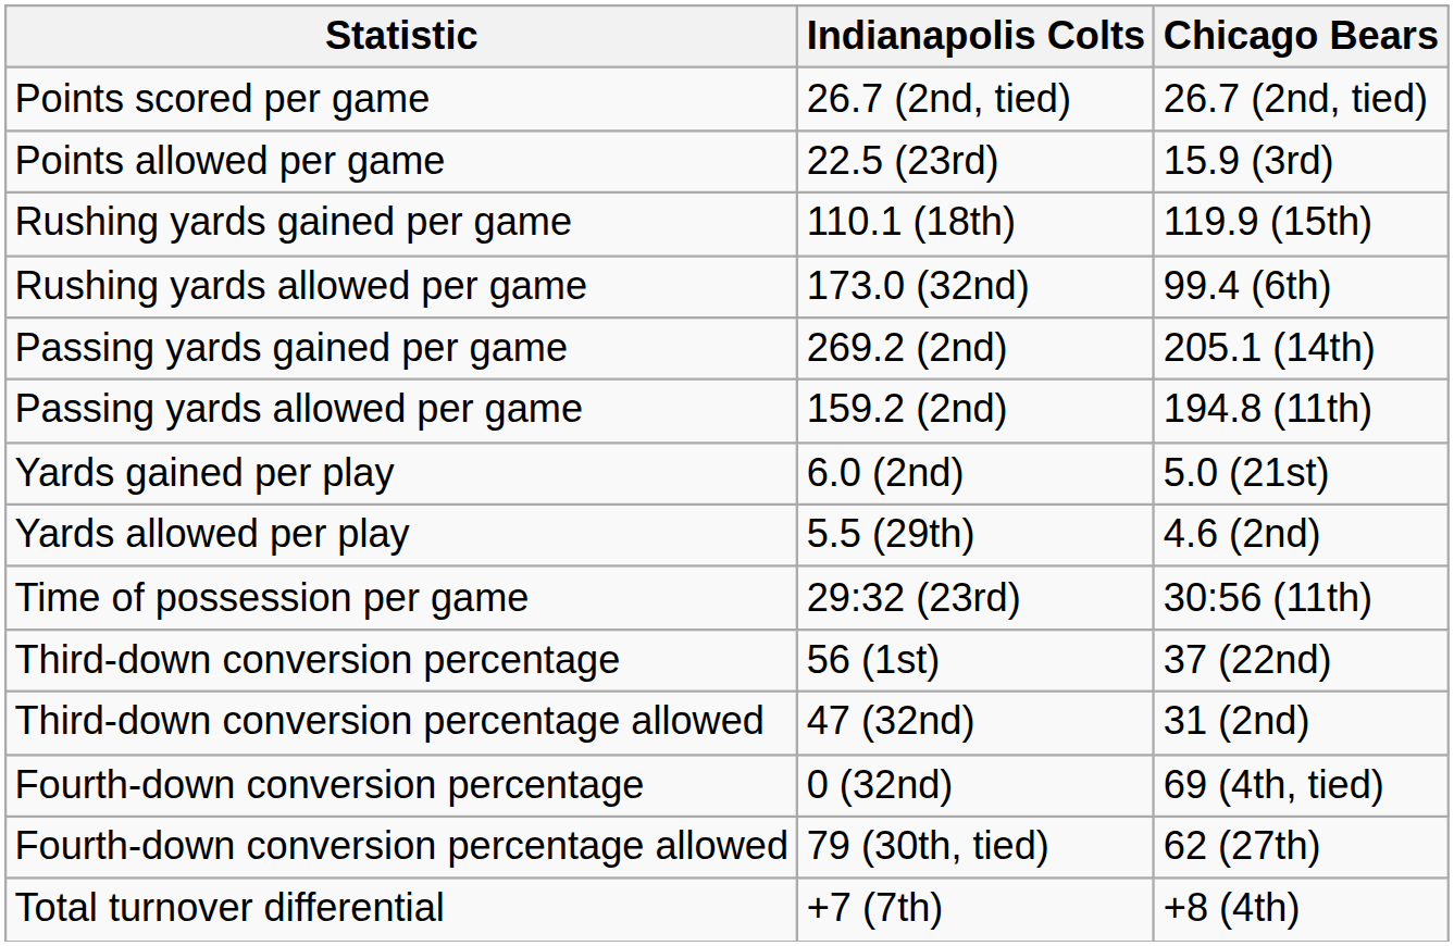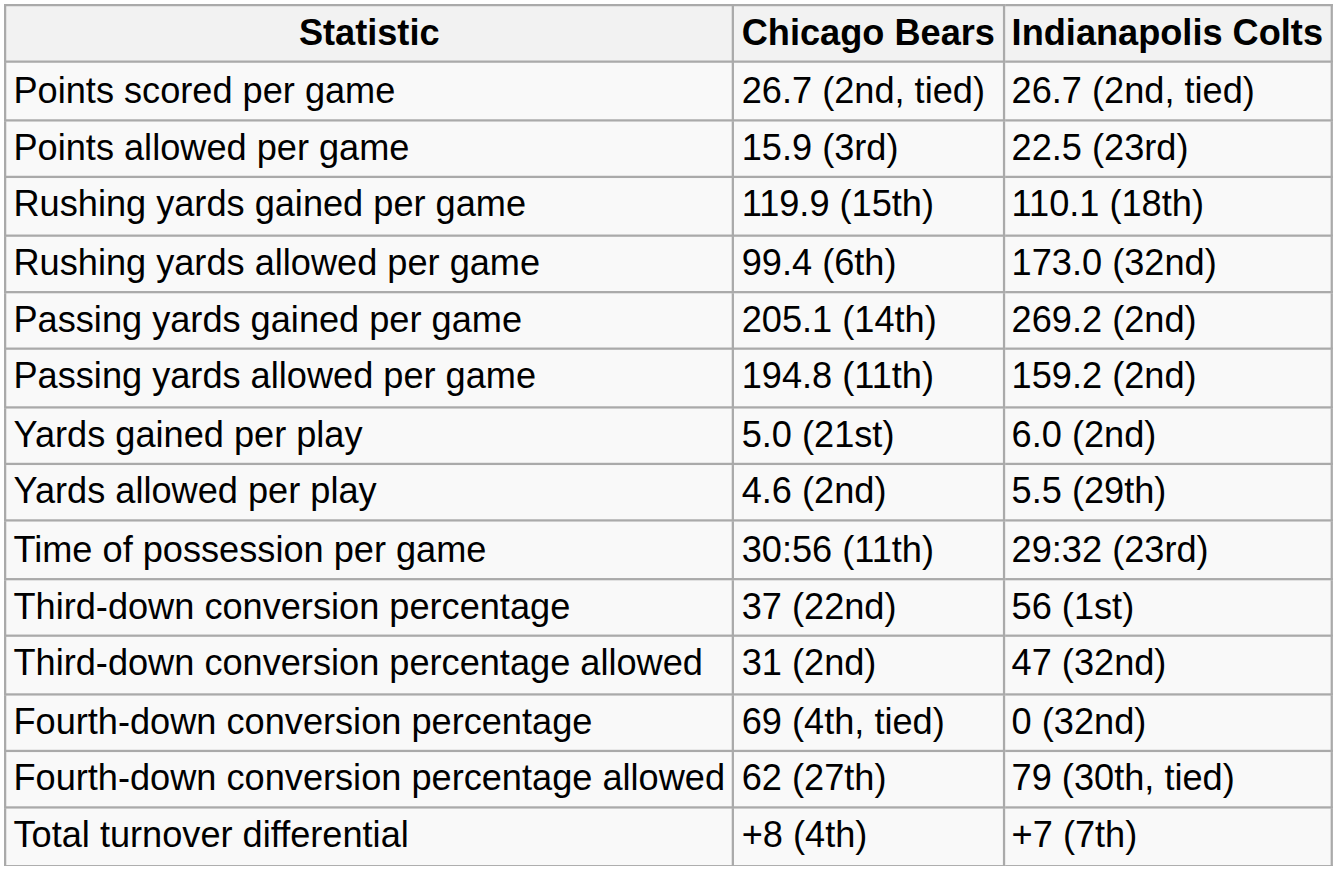columns swapped: Indianapolis Colts <-> Chicago Bears
